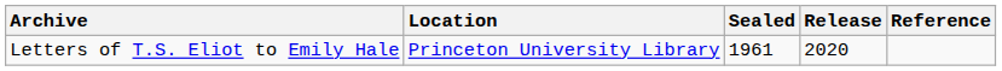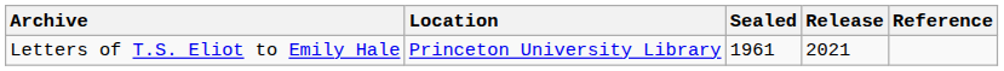Letters of T.S. Eliot to Emily Hale | Release: 2020 -> 2021
